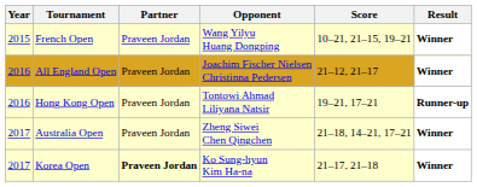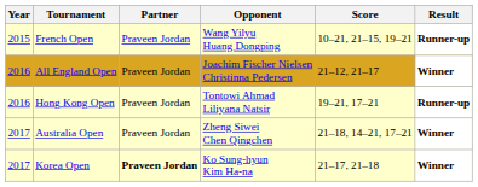French Open | Result: Winner -> Runner-up
